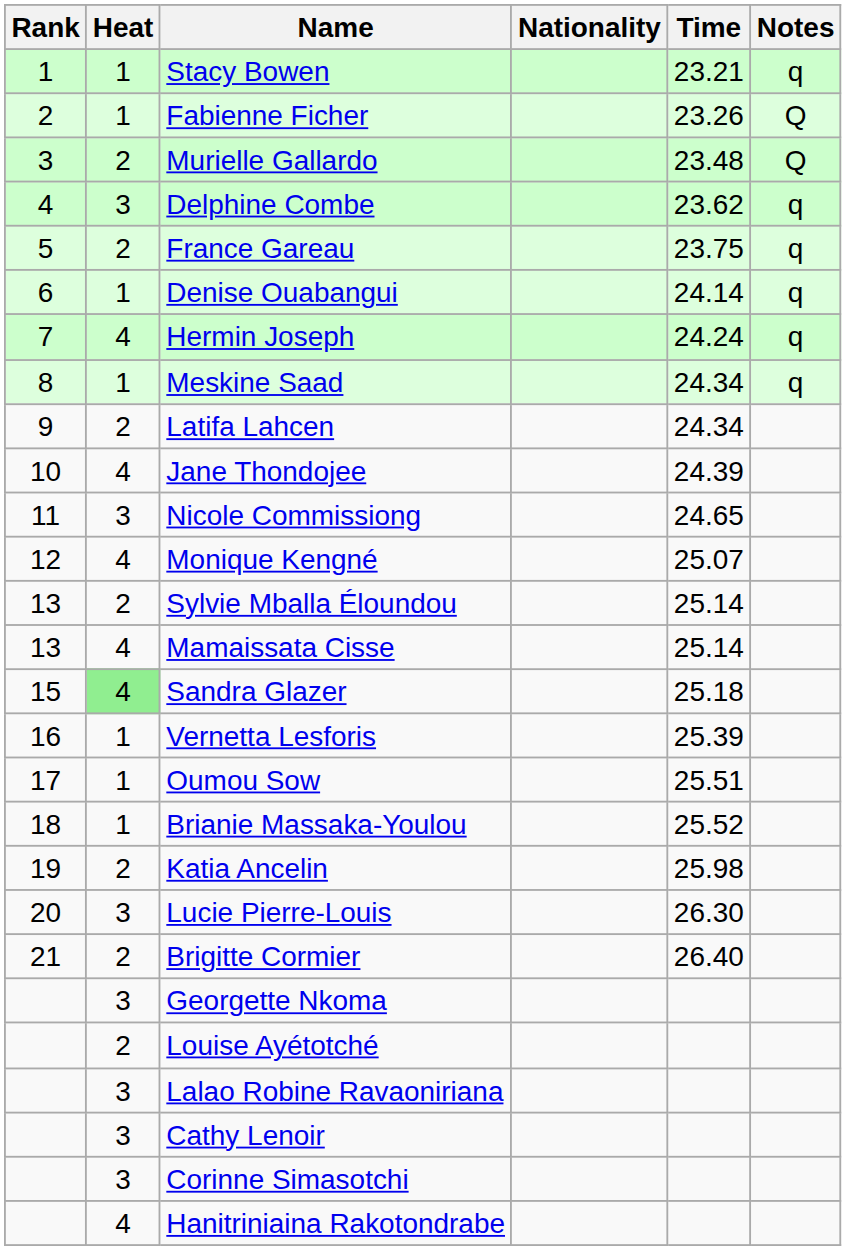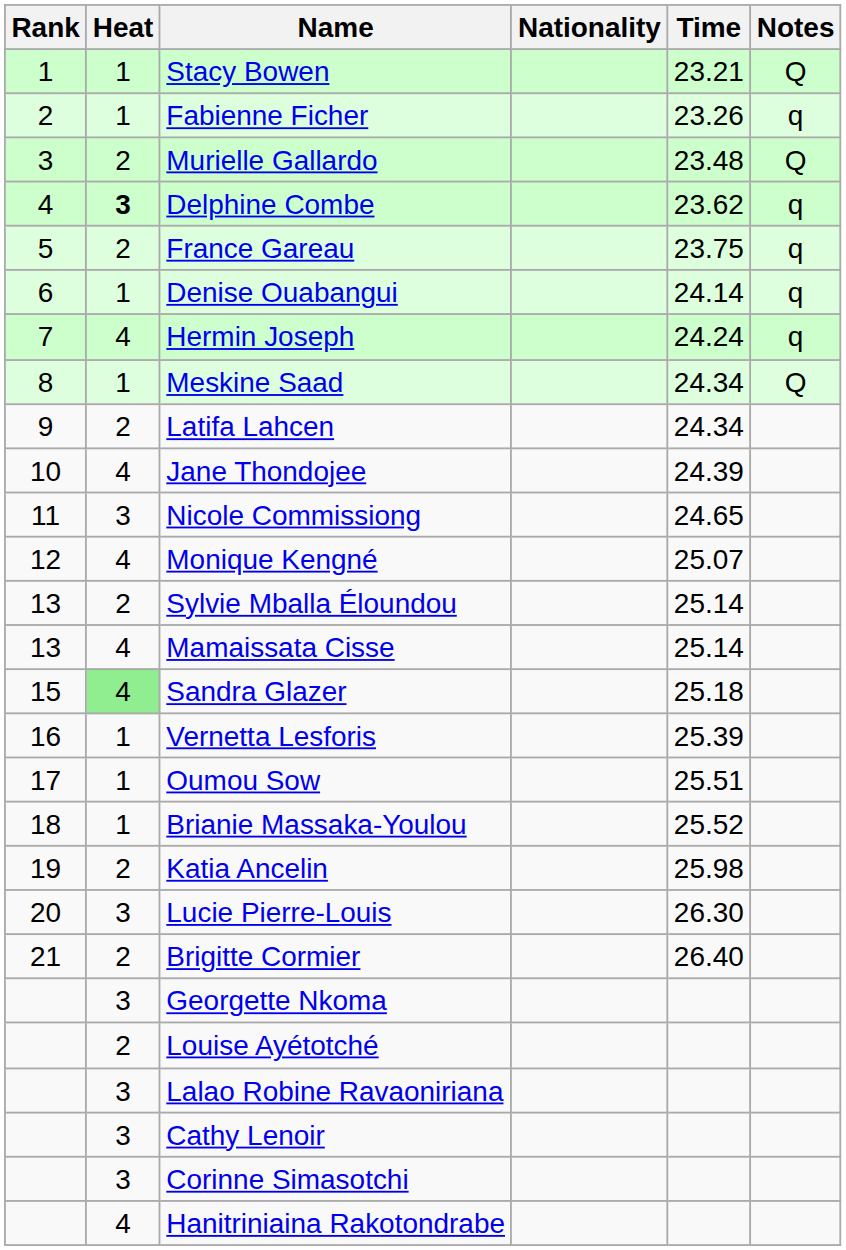Stacy Bowen | Notes: q -> Q
Fabienne Ficher | Notes: Q -> q
Delphine Combe | Heat: normal -> bold
Meskine Saad | Notes: q -> Q
